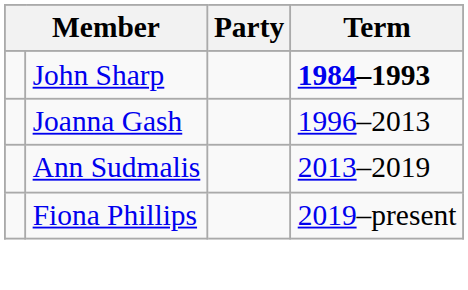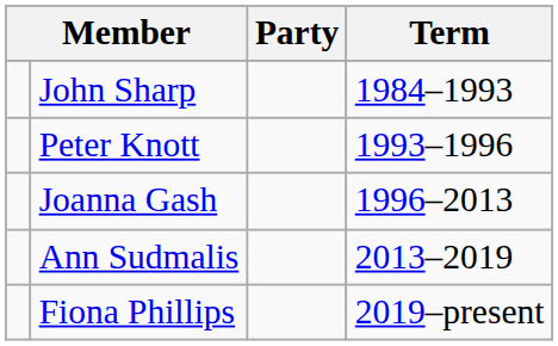John Sharp | Term: bold -> normal
+ row: Peter Knott | 1993–1996
